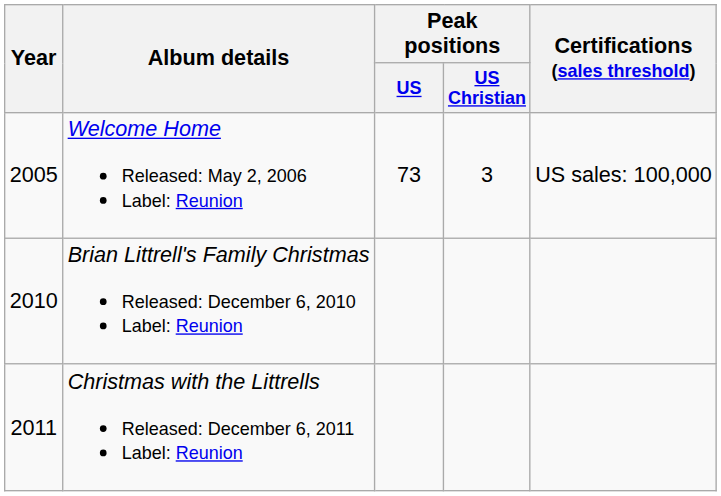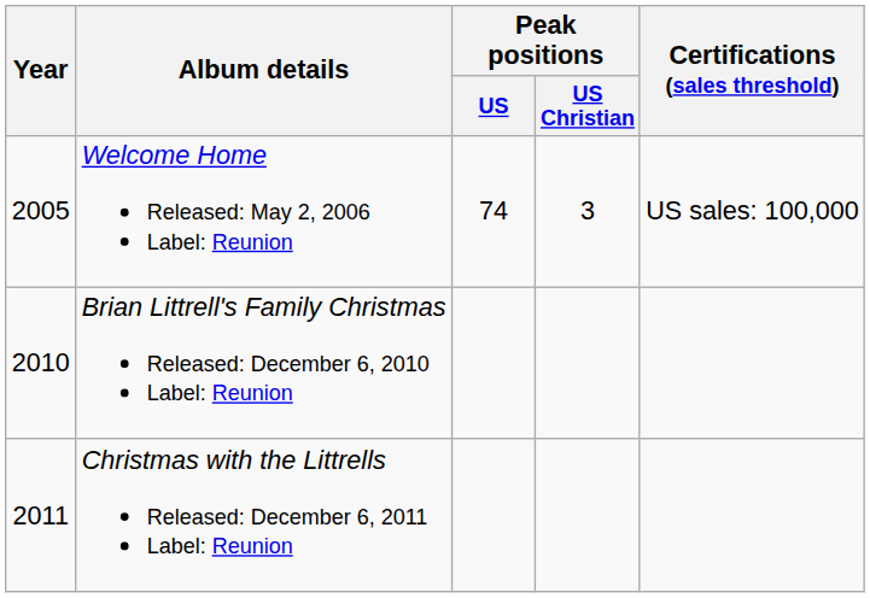Welcome Home Released: May 2, 2006 Label: Reunion | Peak positions / US: 73 -> 74
